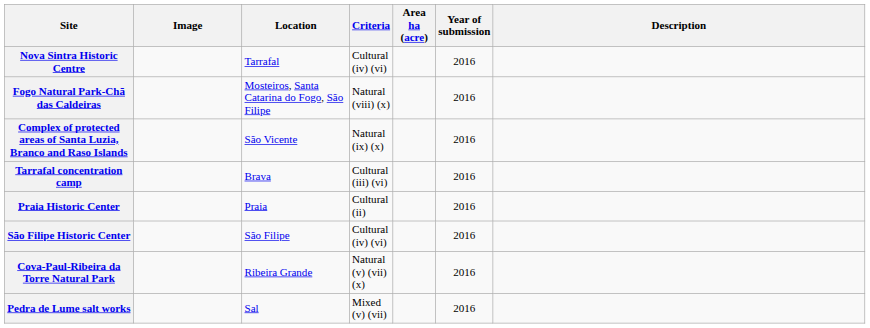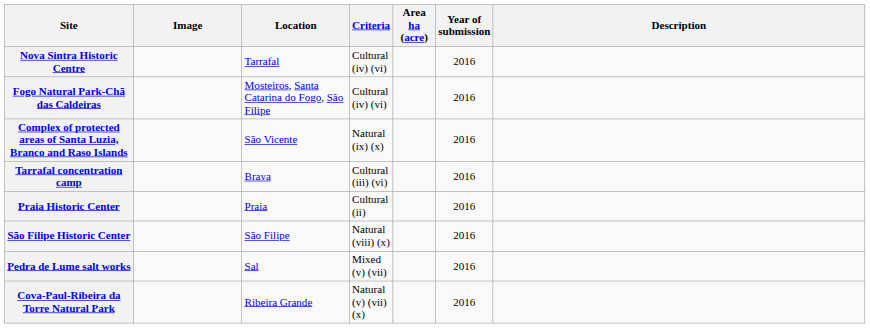Fogo Natural Park-Chã das Caldeiras | Criteria: Natural (viii) (x) -> Cultural (iv) (vi)
São Filipe Historic Center | Criteria: Cultural (iv) (vi) -> Natural (viii) (x)
rows swapped: Cova-Paul-Ribeira da Torre Natural Park <-> Pedra de Lume salt works
